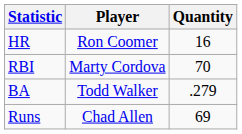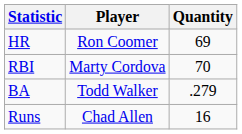HR | Quantity: 16 -> 69
Runs | Quantity: 69 -> 16
